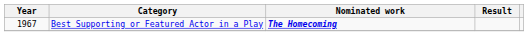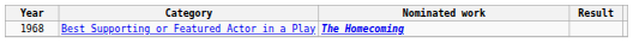Best Supporting or Featured Actor in a Play | Year: 1967 -> 1968
